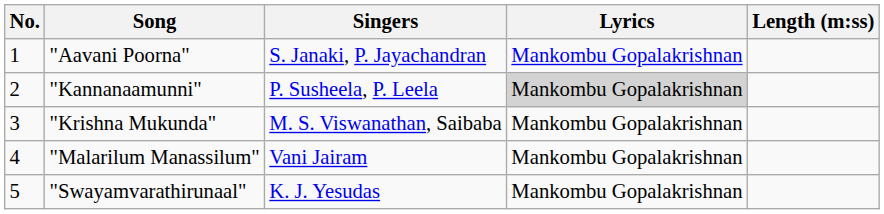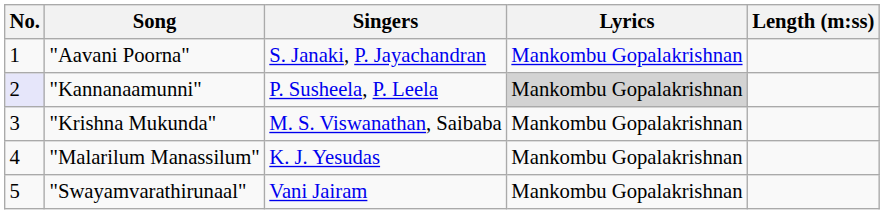"Kannanaamunni" | No.: no background -> lavender background
"Malarilum Manassilum" | Singers: Vani Jairam -> K. J. Yesudas
"Swayamvarathirunaal" | Singers: K. J. Yesudas -> Vani Jairam
